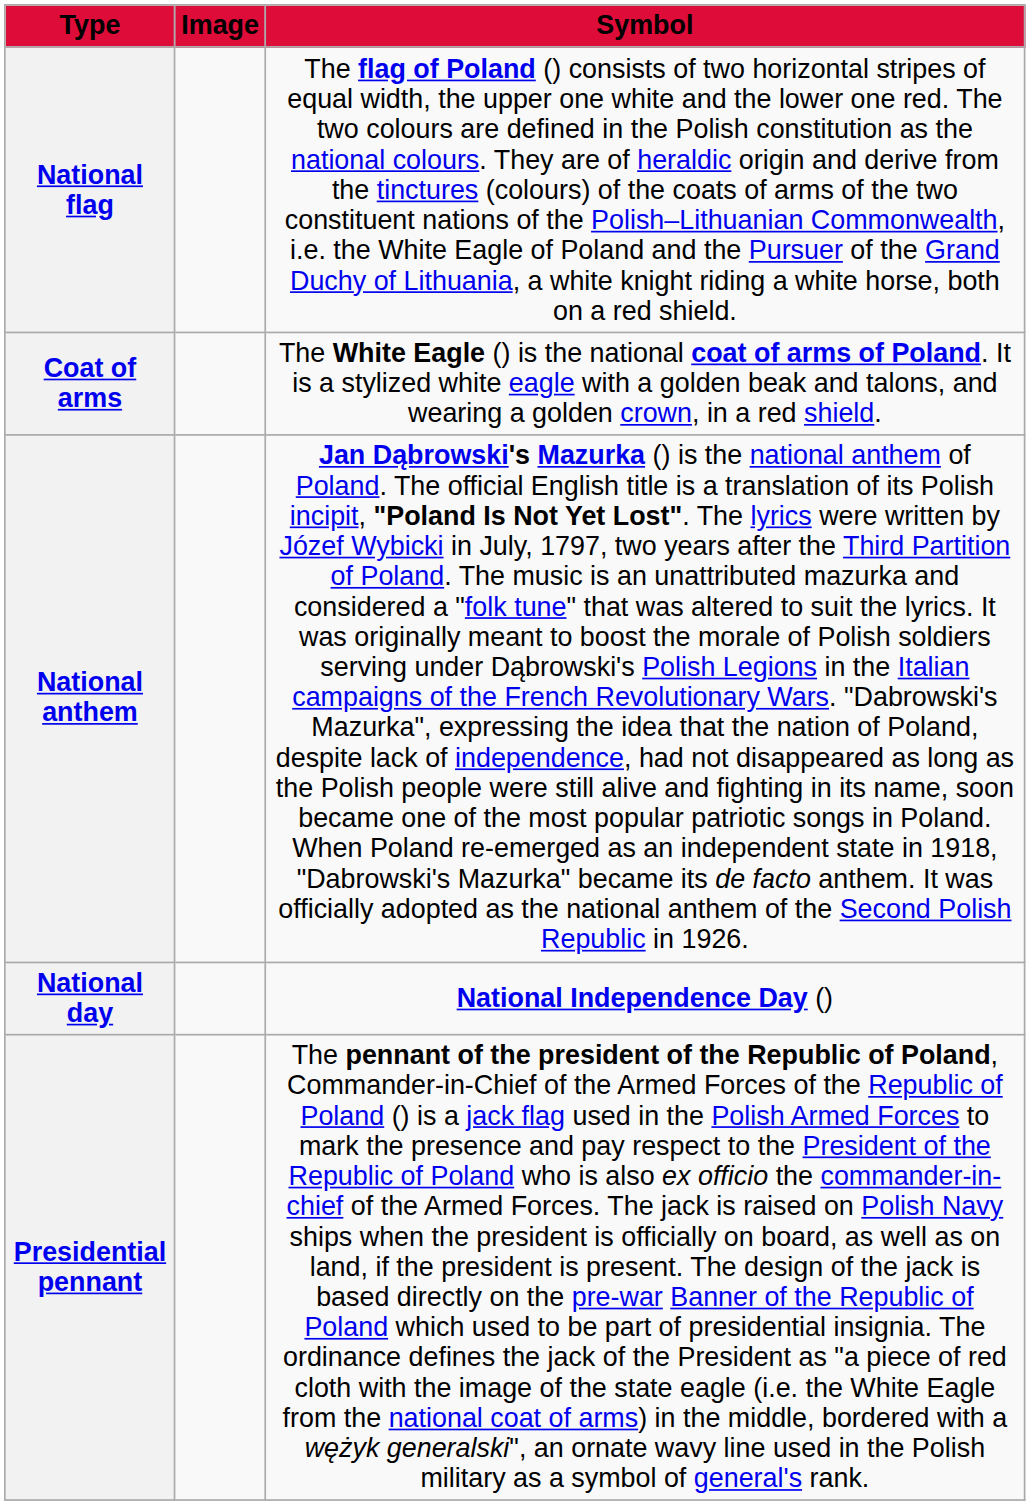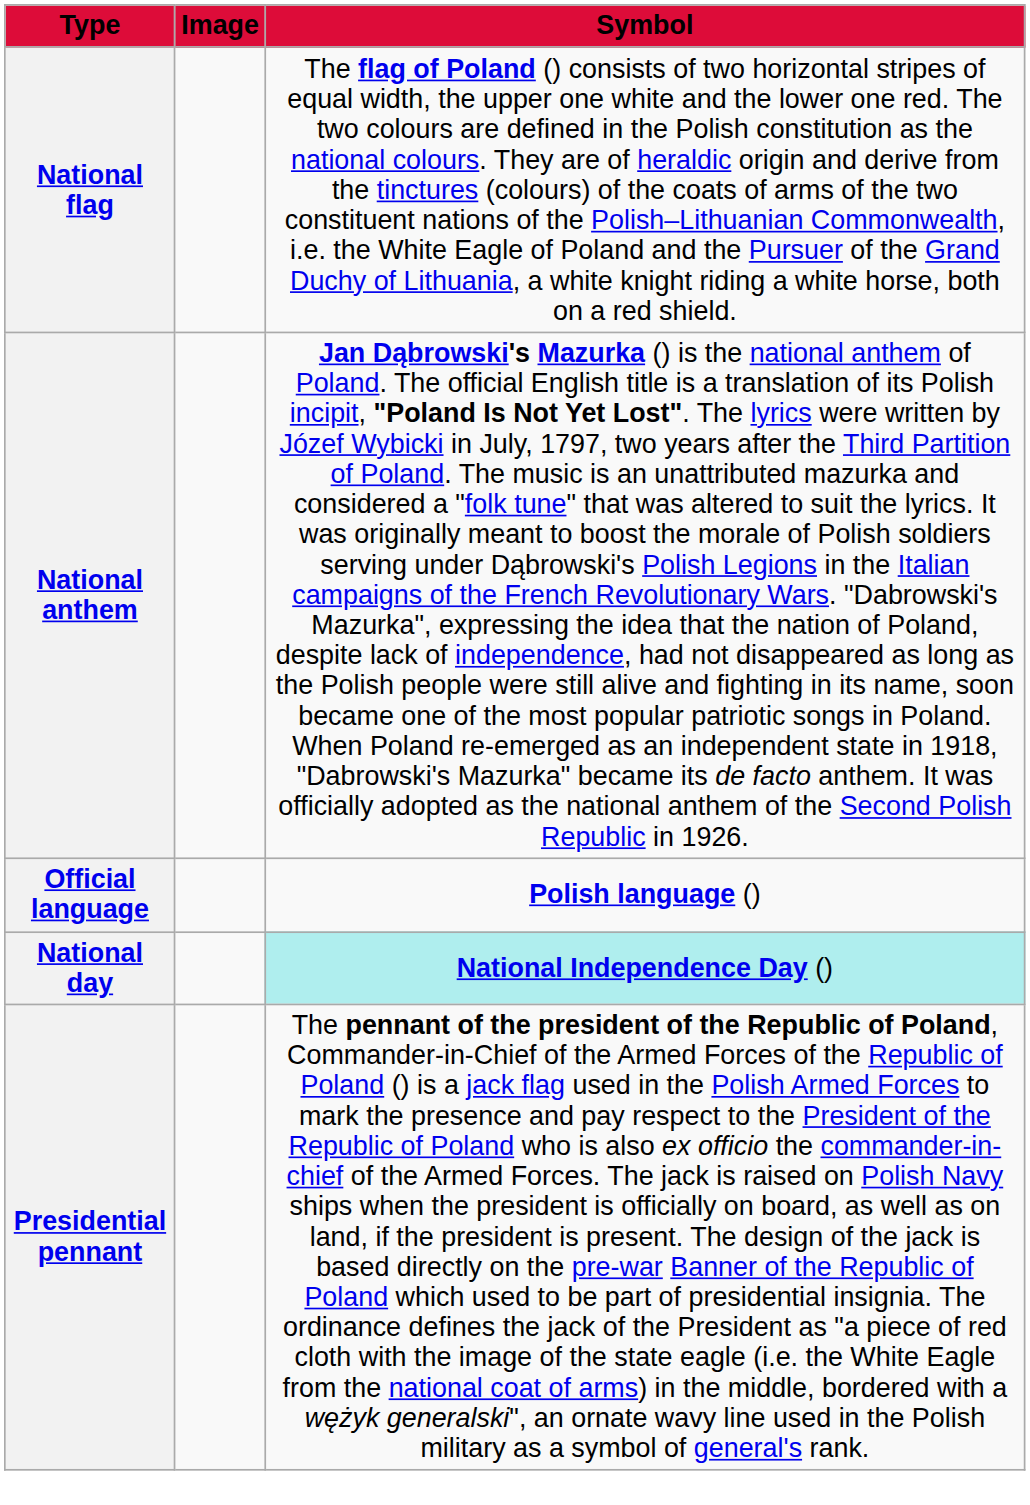- row: Coat of arms | The White Eagle () is the national coat of arms of Poland. It is a stylized white eagle with a golden beak and talons, and wearing a golden crown, in a red shield.
+ row: Official language | Polish language ()
National day | Symbol: no background -> paleturquoise background
